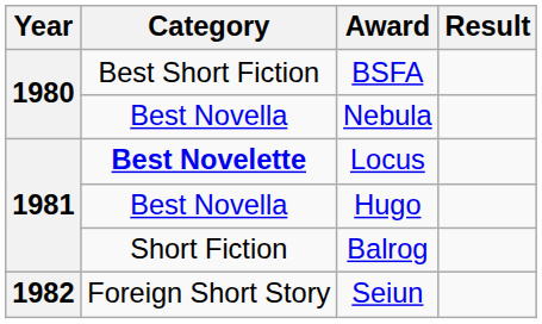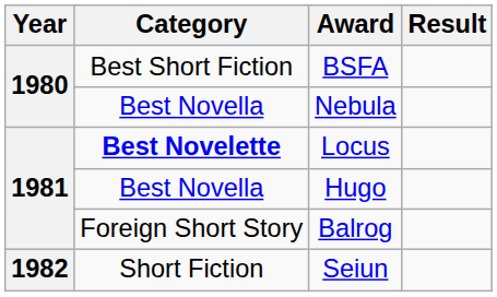Balrog | Category: Short Fiction -> Foreign Short Story
Seiun | Category: Foreign Short Story -> Short Fiction
